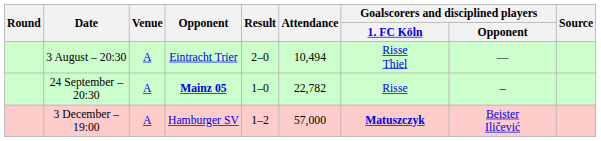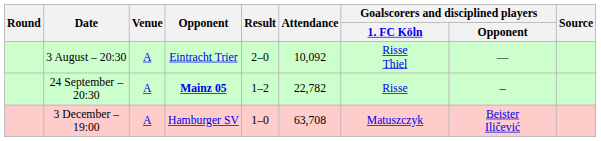3 August – 20:30 | Attendance: 10,494 -> 10,092
24 September – 20:30 | Result: 1–0 -> 1–2
3 December – 19:00 | Result: 1–2 -> 1–0
3 December – 19:00 | Attendance: 57,000 -> 63,708
3 December – 19:00 | Goalscorers and disciplined players / 1. FC Köln: bold -> normal
